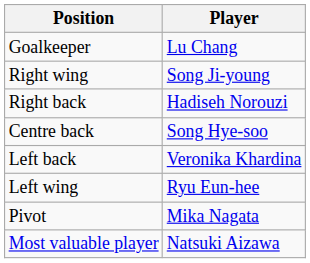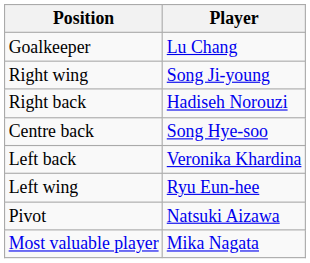Pivot | Player: Mika Nagata -> Natsuki Aizawa
Most valuable player | Player: Natsuki Aizawa -> Mika Nagata
